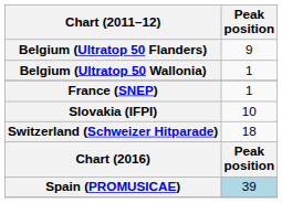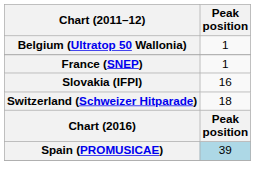- row: Belgium (Ultratop 50 Flanders) | 9
Slovakia (IFPI) | Peak position: 10 -> 16
